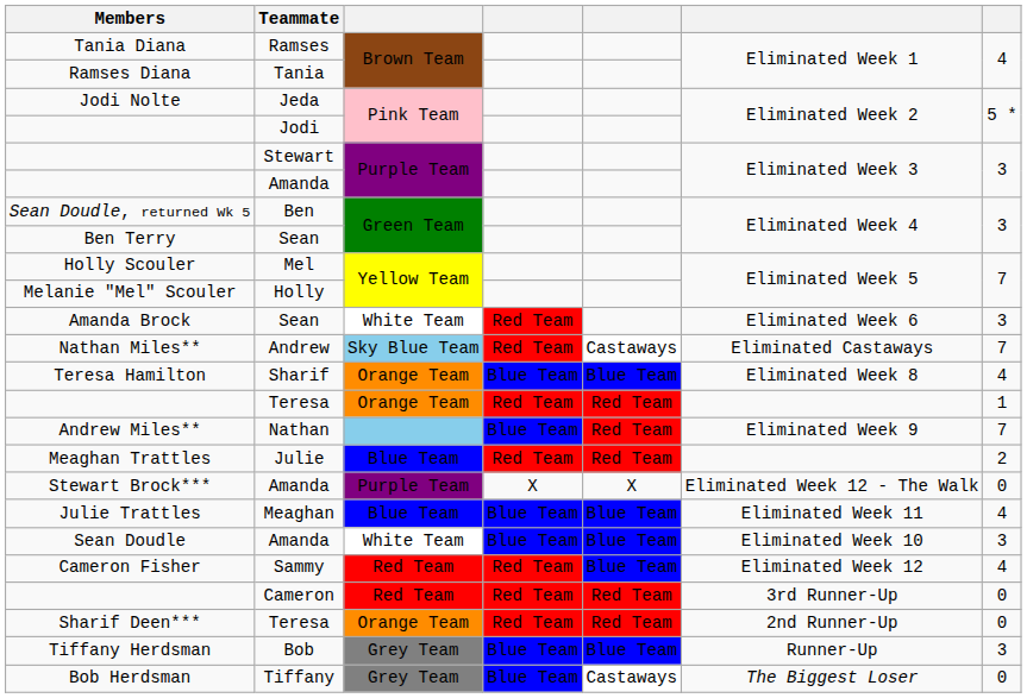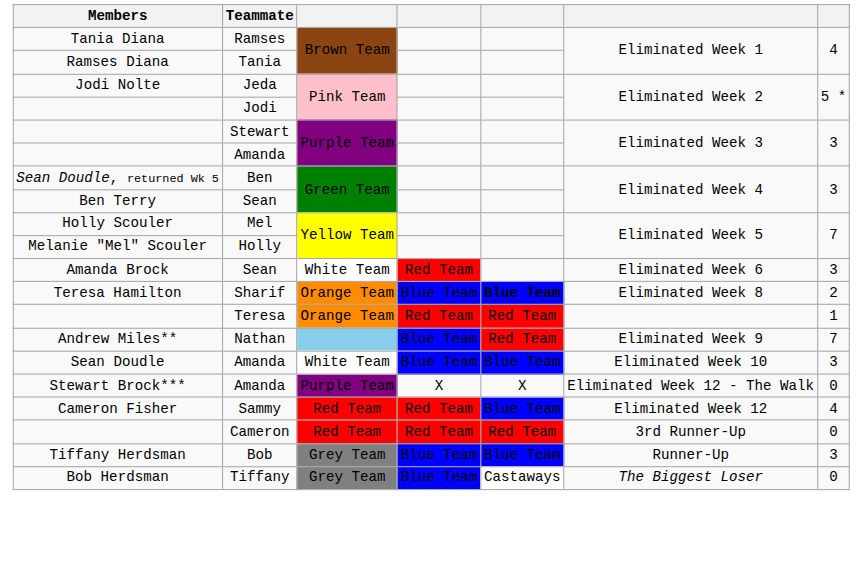- row: Nathan Miles** | Andrew | Sky Blue Team | Red Team | Castaways | Eliminated Castaways | 7
Teresa Hamilton | column 5: normal -> bold
Teresa Hamilton | column 7: 4 -> 2
- row: Meaghan Trattles | Julie | Blue Team | Red Team | Red Team | 2
rows swapped: Sean Doudle <-> Stewart Brock***
- row: Julie Trattles | Meaghan | Blue Team | Blue Team | Blue Team | Eliminated Week 11 | 4
- row: Sharif Deen*** | Teresa | Orange Team | Red Team | Red Team | 2nd Runner-Up | 0
